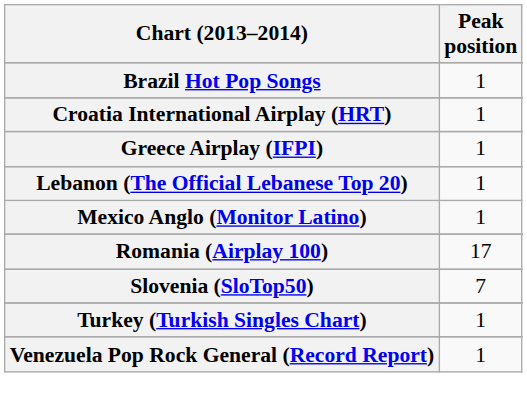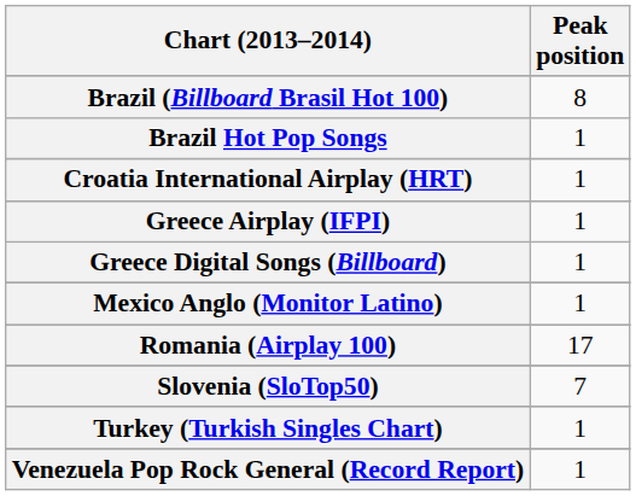+ row: Brazil (Billboard Brasil Hot 100) | 8
+ row: Greece Digital Songs (Billboard) | 1
- row: Lebanon (The Official Lebanese Top 20) | 1
